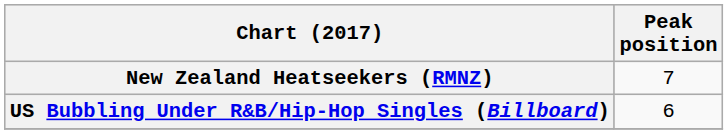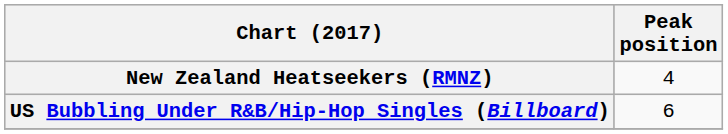New Zealand Heatseekers (RMNZ) | Peak position: 7 -> 4
